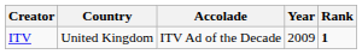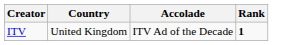- column: Year | 2009
